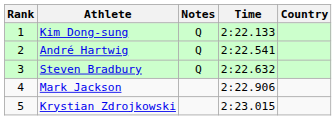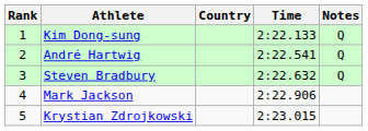columns swapped: Country <-> Notes
